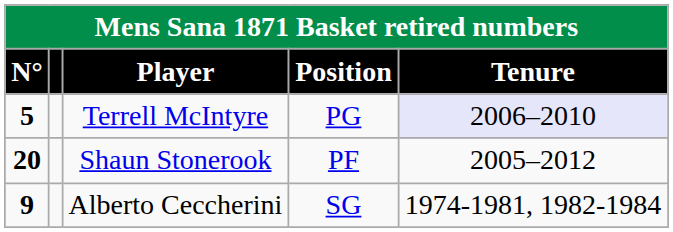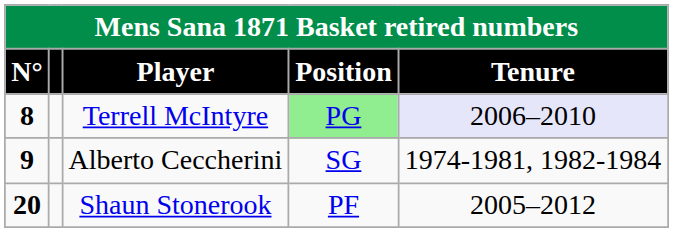Terrell McIntyre | N°: 5 -> 8
Terrell McIntyre | Position: no background -> lightgreen background
rows swapped: Alberto Ceccherini <-> Shaun Stonerook
